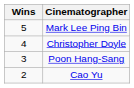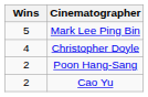Poon Hang-Sang | Wins: 3 -> 2
